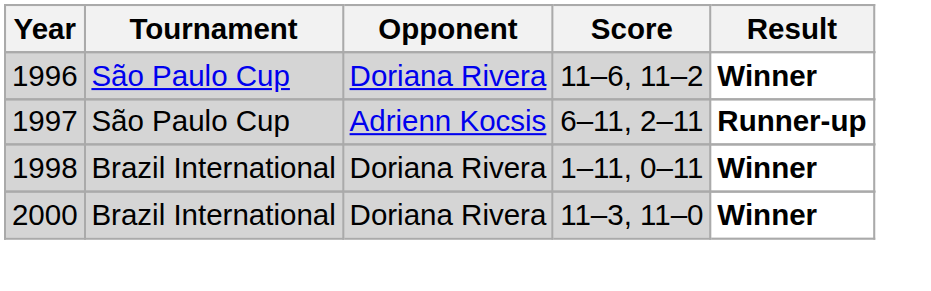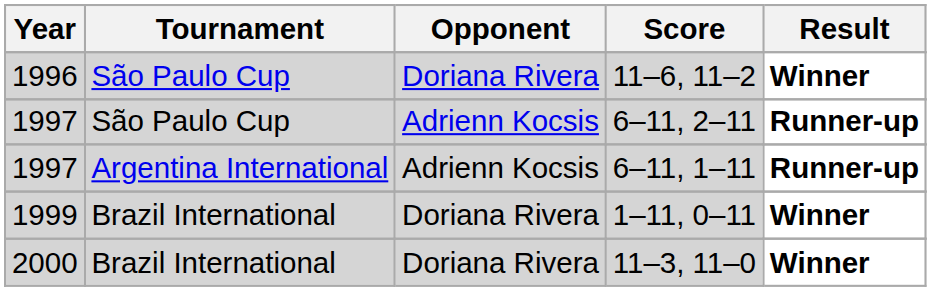+ row: 1997 | Argentina International | Adrienn Kocsis | 6–11, 1–11 | Runner-up
1–11, 0–11 | Year: 1998 -> 1999
